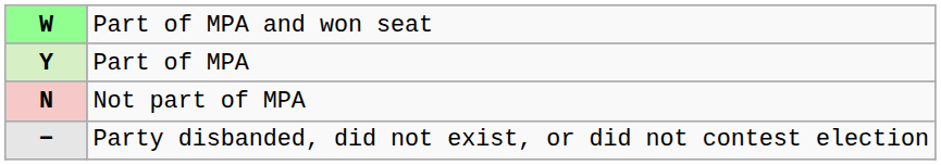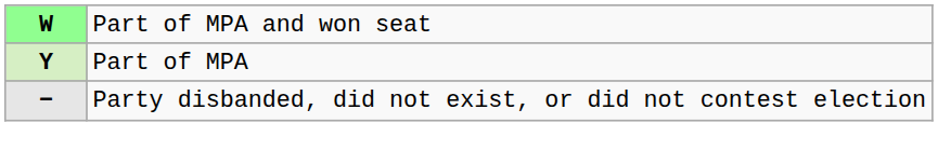- row: N | Not part of MPA
